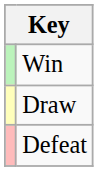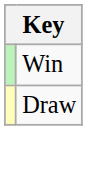- row: Defeat
